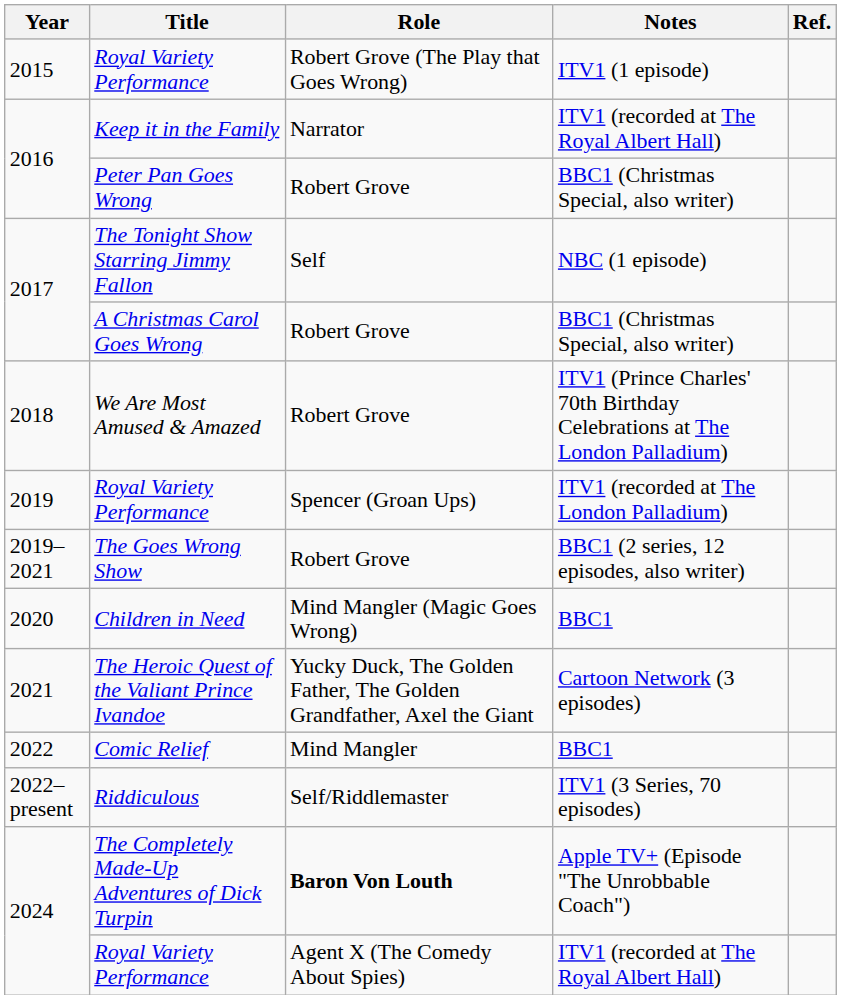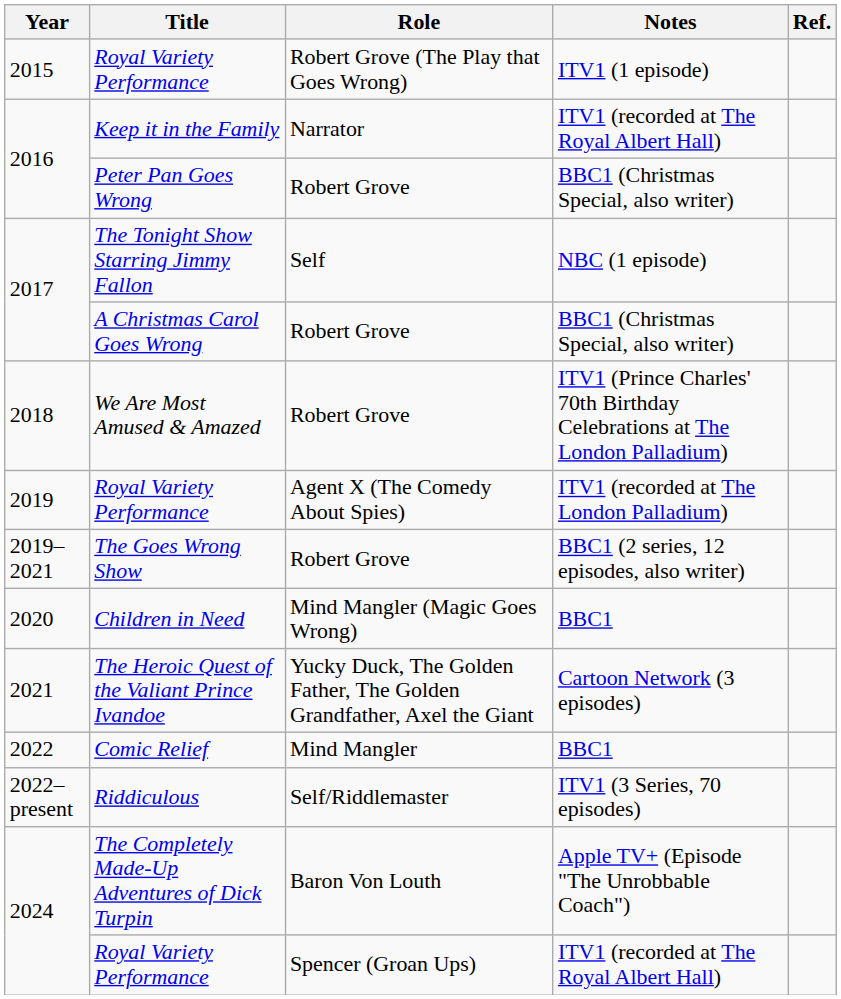2019 / Royal Variety Performance | Role: Spencer (Groan Ups) -> Agent X (The Comedy About Spies)
The Completely Made-Up Adventures of Dick Turpin | Role: bold -> normal
2024 / Royal Variety Performance | Role: Agent X (The Comedy About Spies) -> Spencer (Groan Ups)
